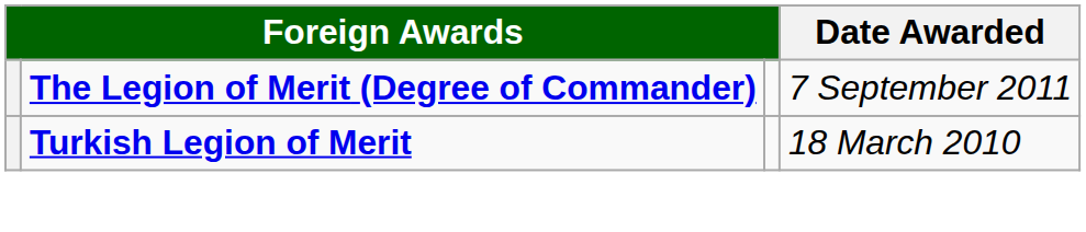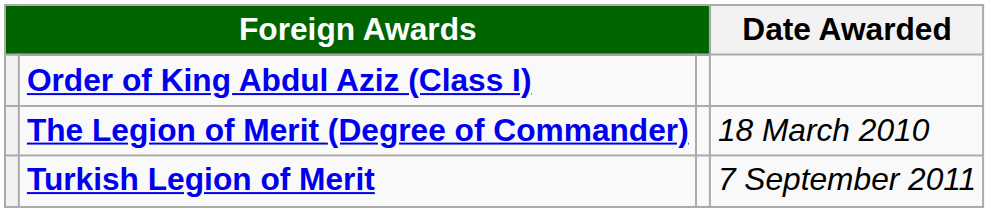+ row: Order of King Abdul Aziz (Class I)
The Legion of Merit (Degree of Commander) | Date Awarded: 7 September 2011 -> 18 March 2010
Turkish Legion of Merit | Date Awarded: 18 March 2010 -> 7 September 2011
